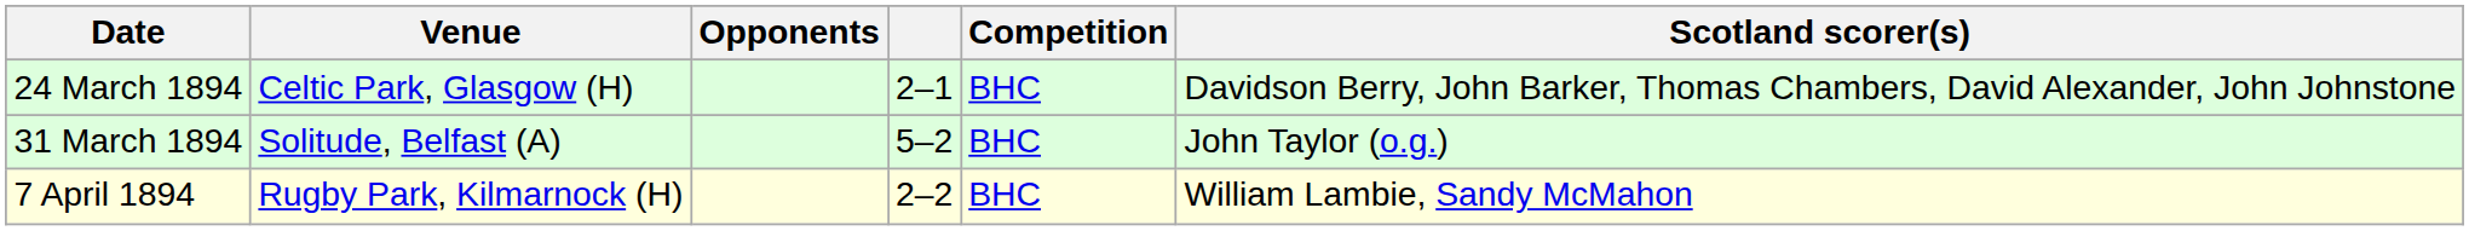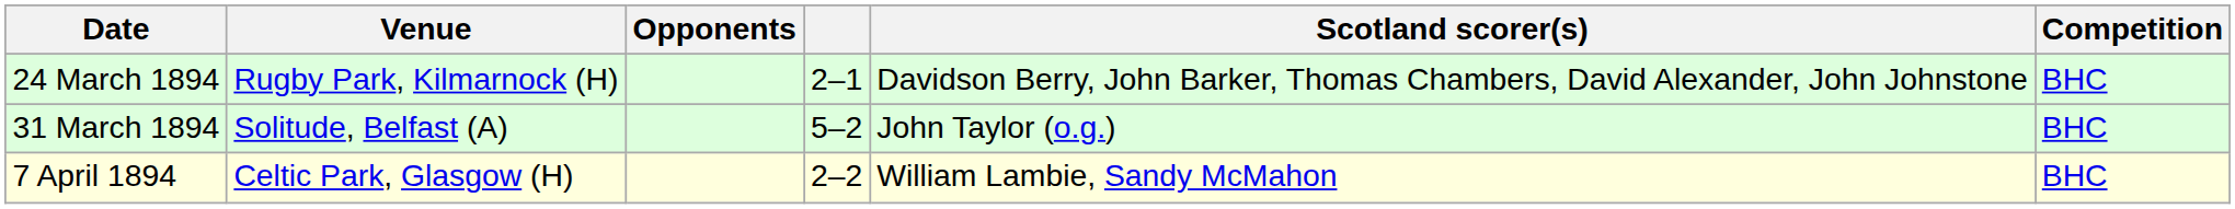columns swapped: Competition <-> Scotland scorer(s)
24 March 1894 | Venue: Celtic Park, Glasgow (H) -> Rugby Park, Kilmarnock (H)
7 April 1894 | Venue: Rugby Park, Kilmarnock (H) -> Celtic Park, Glasgow (H)
